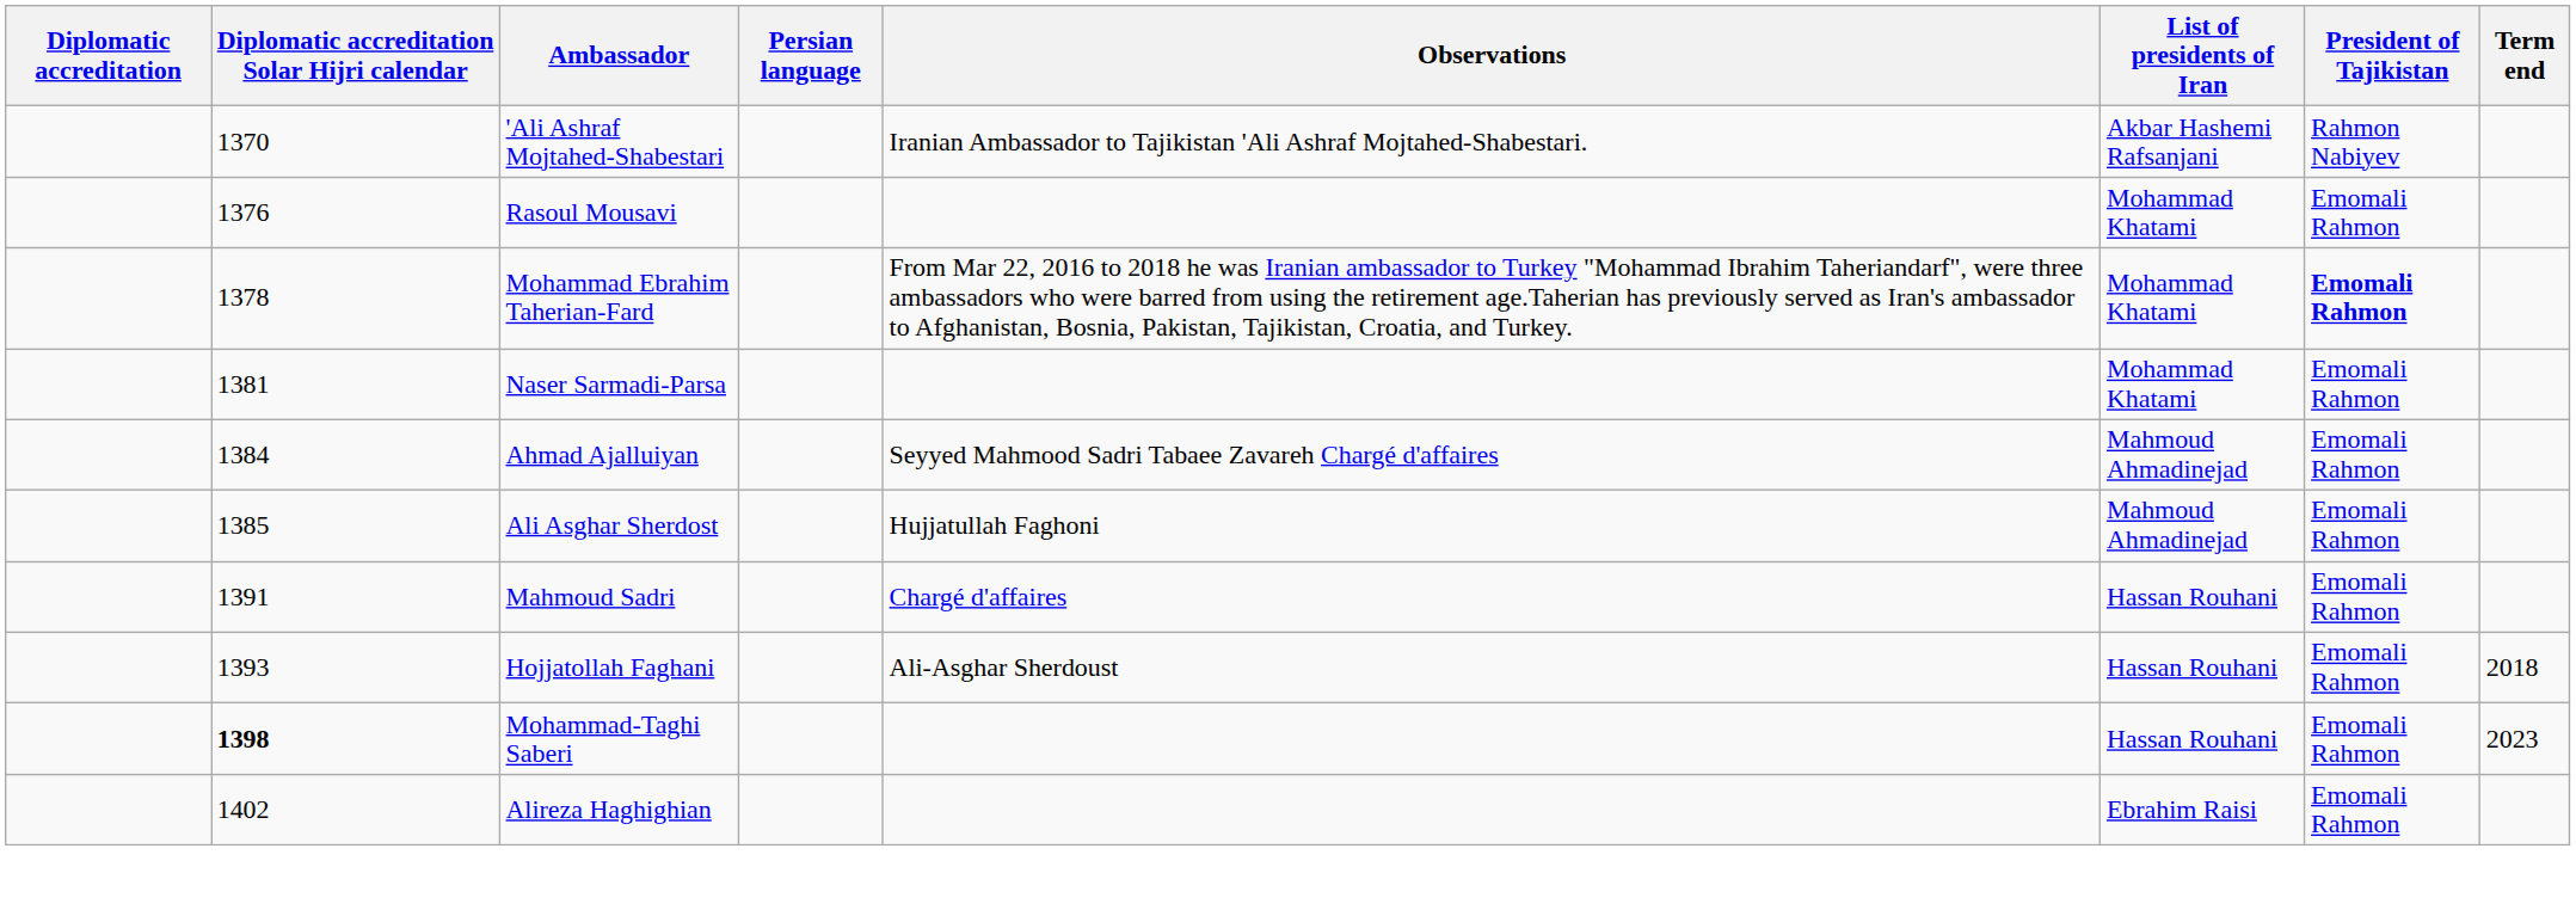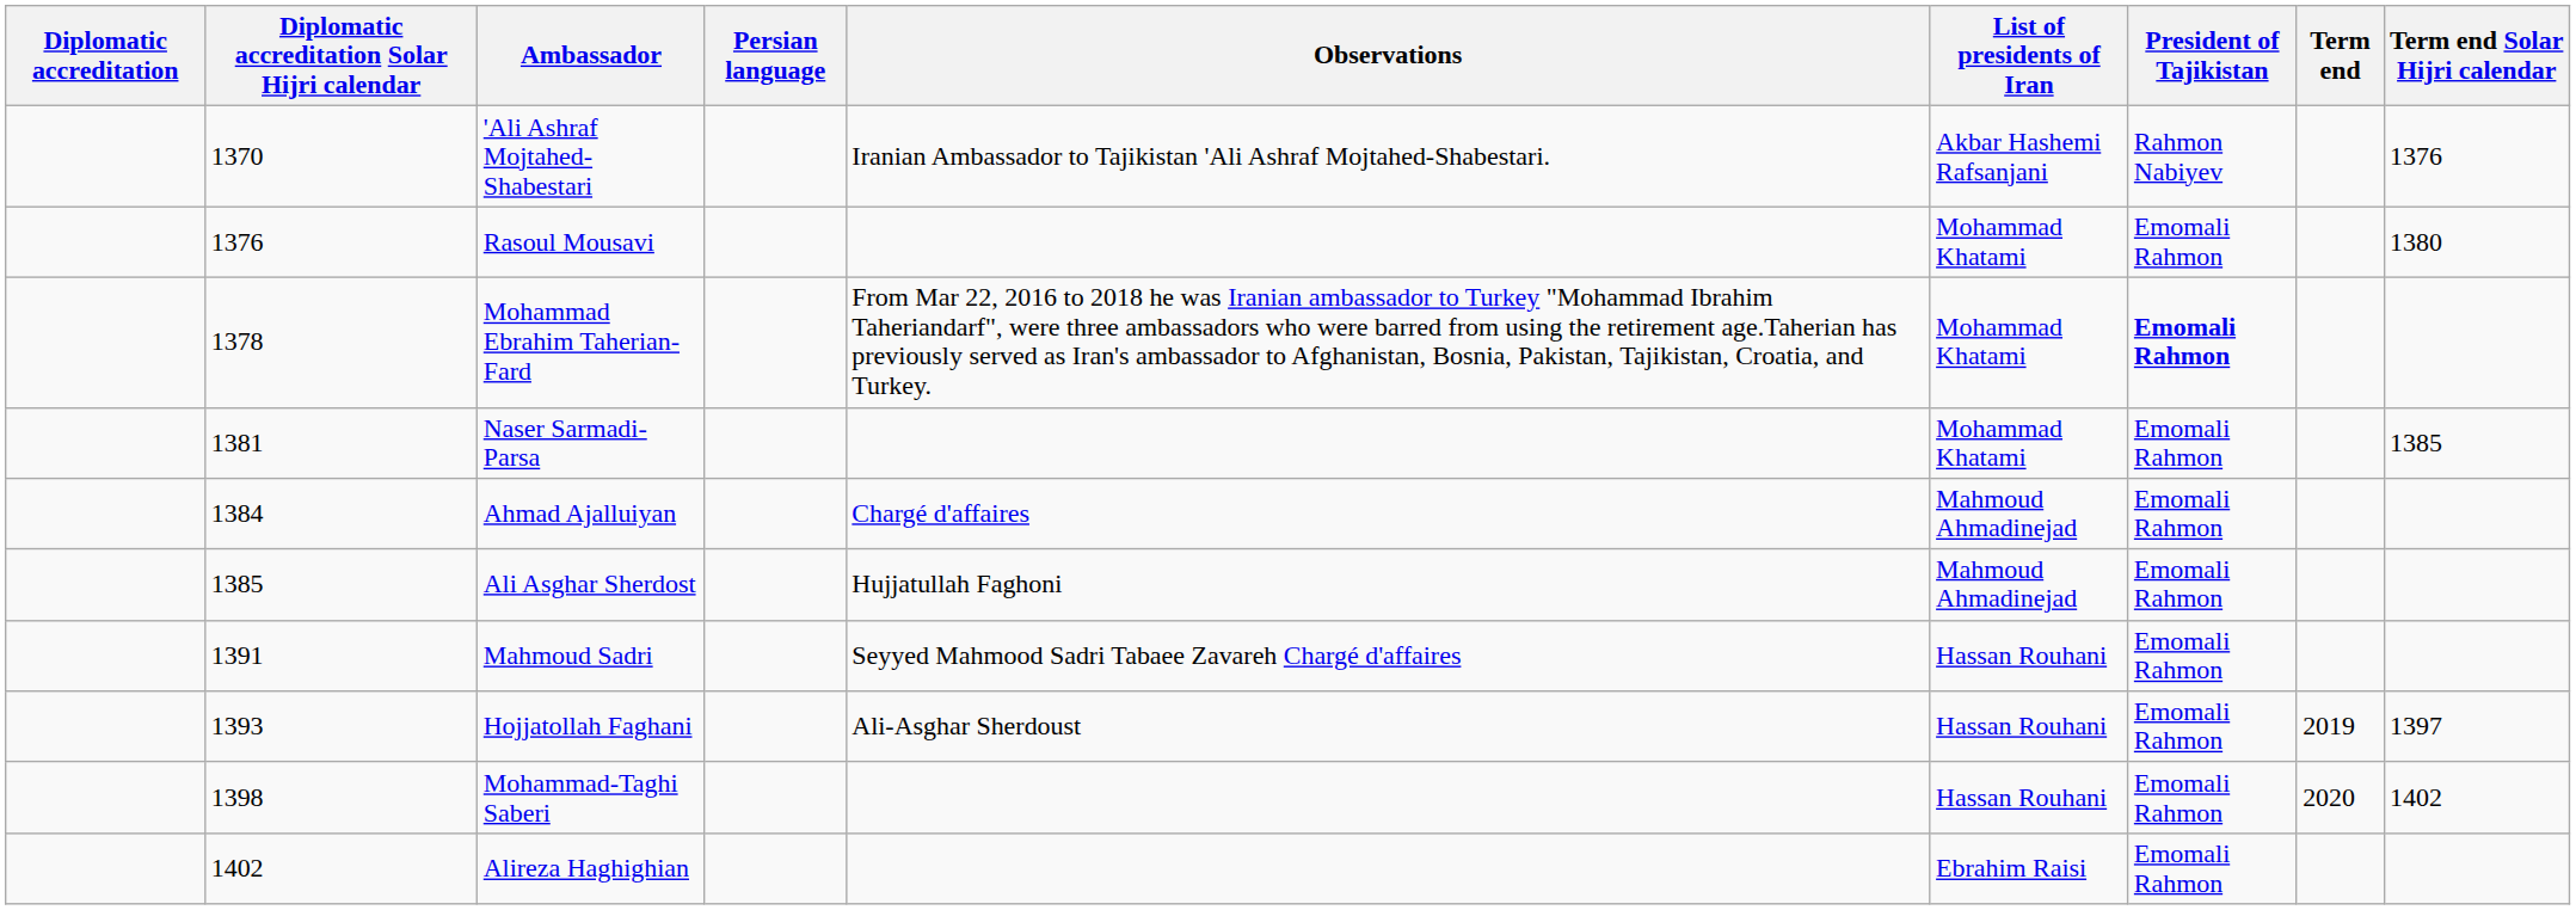+ column: Term end Solar Hijri calendar | 1376 | 1380 | 1385 | 1397 | 1402
Ahmad Ajalluiyan | Observations: Seyyed Mahmood Sadri Tabaee Zavareh Chargé d'affaires -> Chargé d'affaires
Mahmoud Sadri | Observations: Chargé d'affaires -> Seyyed Mahmood Sadri Tabaee Zavareh Chargé d'affaires
Hojjatollah Faghani | Term end: 2018 -> 2019
Mohammad-Taghi Saberi | Diplomatic accreditation Solar Hijri calendar: bold -> normal
Mohammad-Taghi Saberi | Term end: 2023 -> 2020
